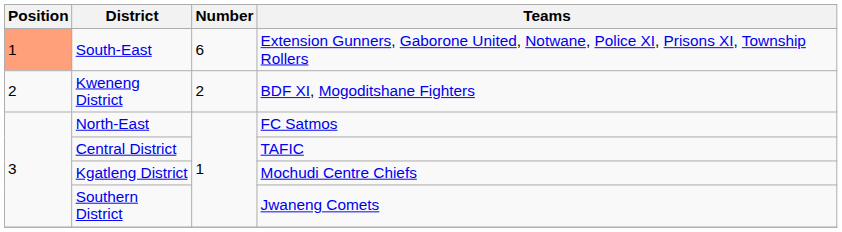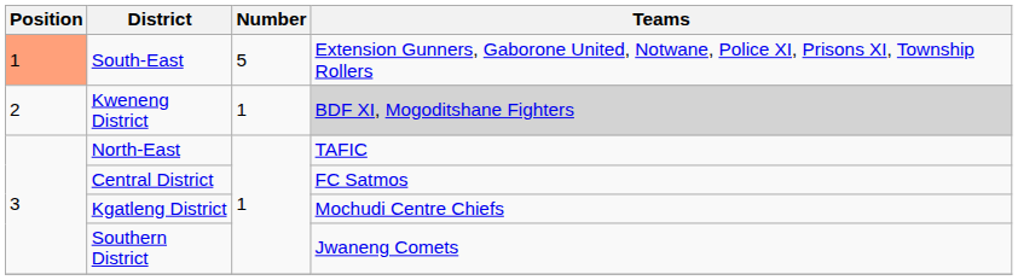South-East | Number: 6 -> 5
Kweneng District | Number: 2 -> 1
Kweneng District | Teams: no background -> lightgrey background
North-East | Teams: FC Satmos -> TAFIC
Central District | Teams: TAFIC -> FC Satmos
